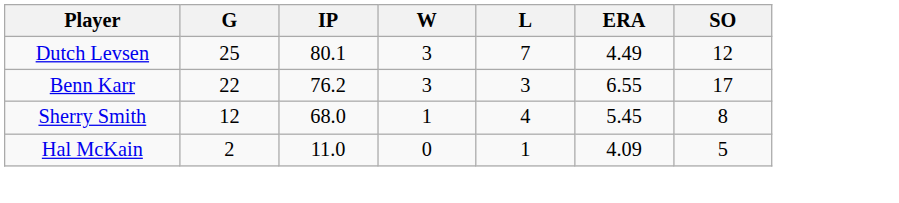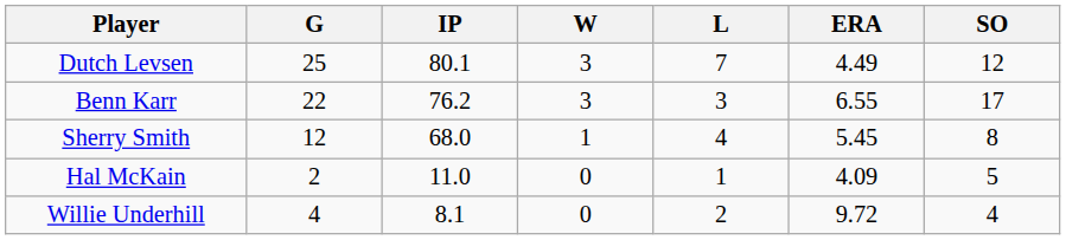+ row: Willie Underhill | 4 | 8.1 | 0 | 2 | 9.72 | 4
